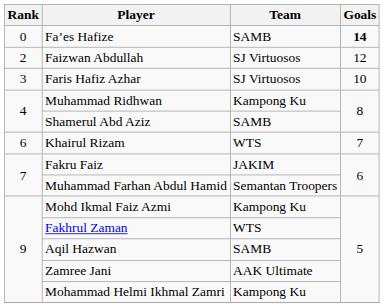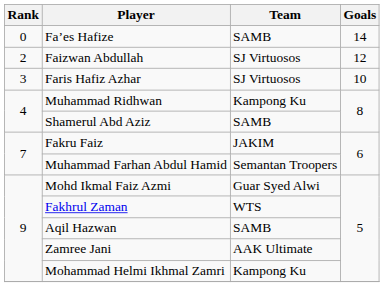Fa’es Hafize | Goals: bold -> normal
- row: 6 | Khairul Rizam | WTS | 7
Mohd Ikmal Faiz Azmi | Team: Kampong Ku -> Guar Syed Alwi
